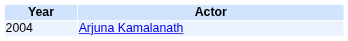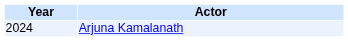Arjuna Kamalanath | Year: 2004 -> 2024
